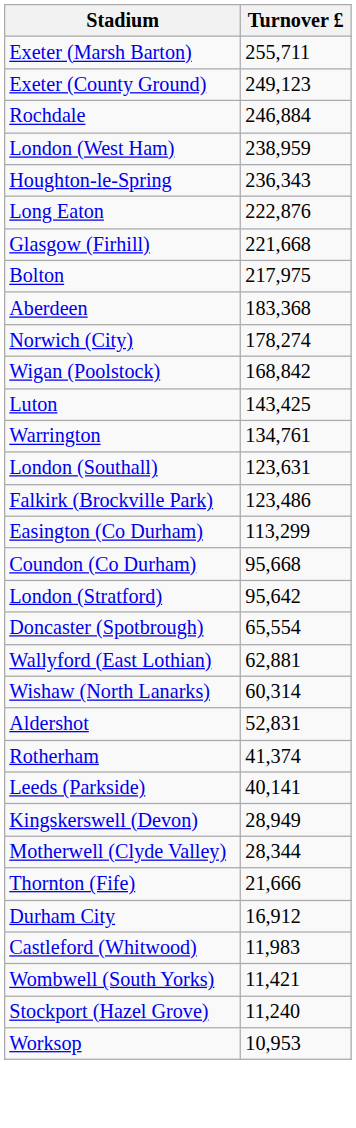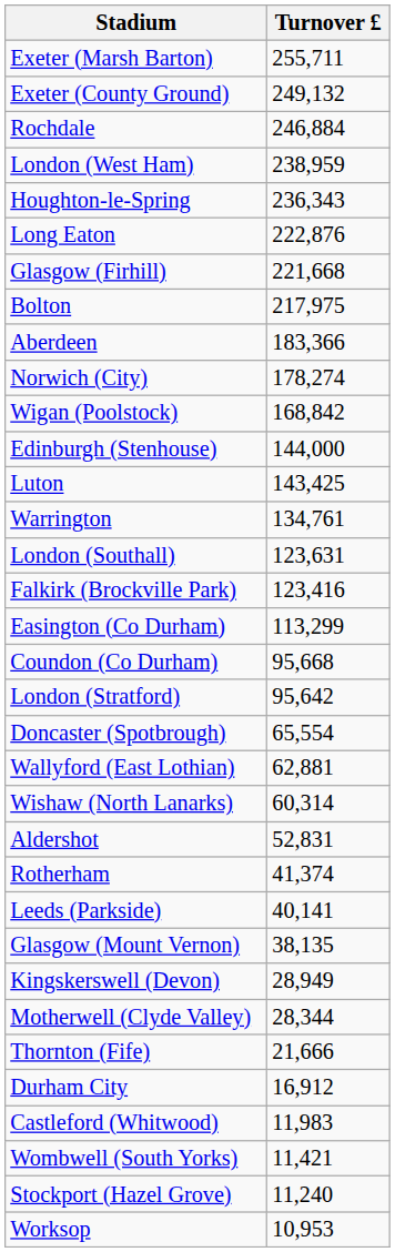Exeter (County Ground) | Turnover £: 249,123 -> 249,132
Aberdeen | Turnover £: 183,368 -> 183,366
+ row: Edinburgh (Stenhouse) | 144,000
Falkirk (Brockville Park) | Turnover £: 123,486 -> 123,416
+ row: Glasgow (Mount Vernon) | 38,135
